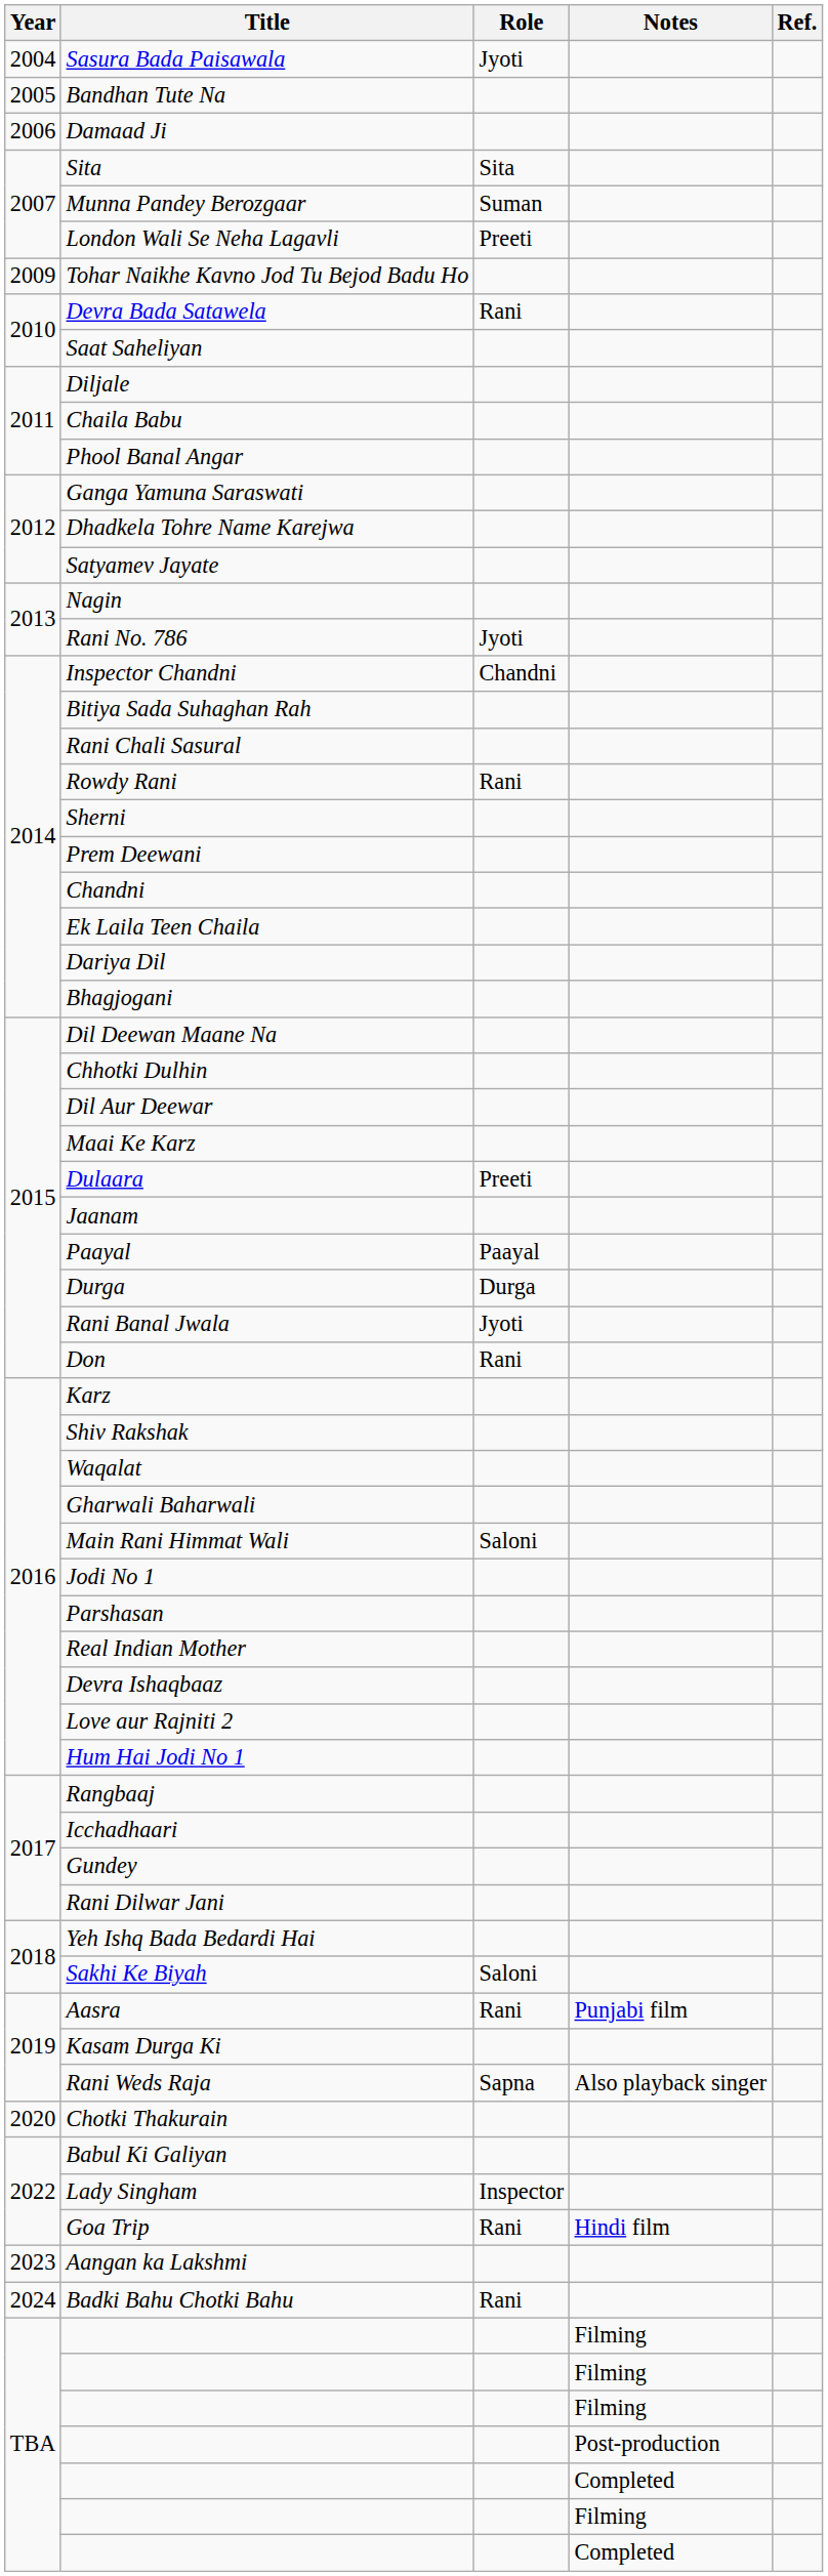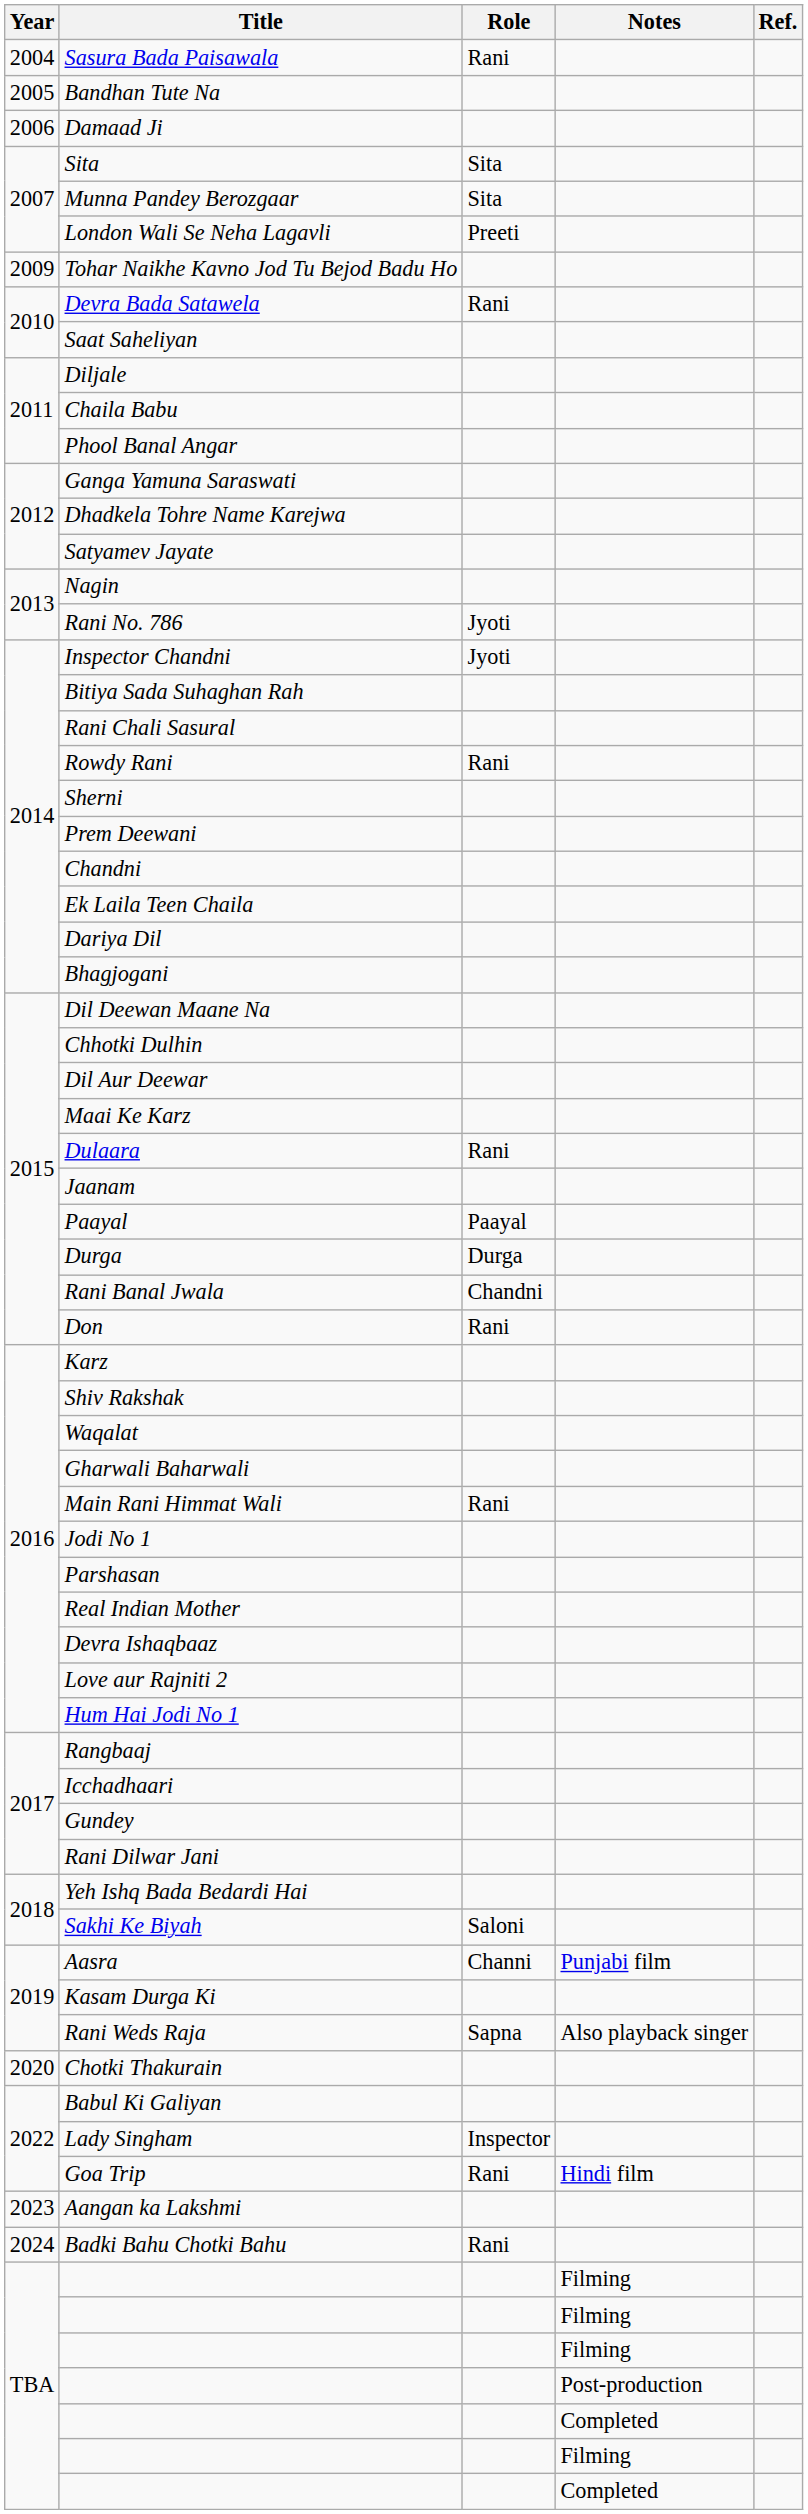Sasura Bada Paisawala | Role: Jyoti -> Rani
Munna Pandey Berozgaar | Role: Suman -> Sita
Inspector Chandni | Role: Chandni -> Jyoti
Dulaara | Role: Preeti -> Rani
Rani Banal Jwala | Role: Jyoti -> Chandni
Main Rani Himmat Wali | Role: Saloni -> Rani
Aasra | Role: Rani -> Channi
